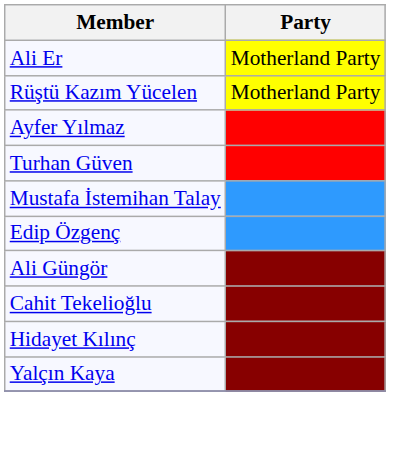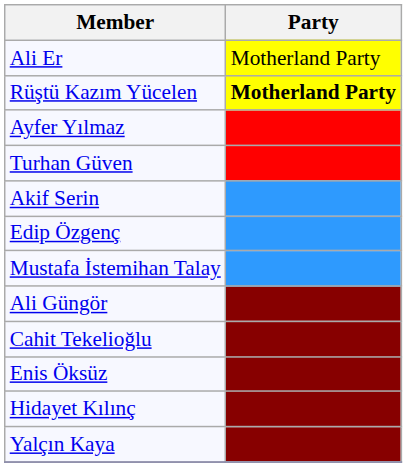Rüştü Kazım Yücelen | Party: normal -> bold
+ row: Akif Serin
rows swapped: Edip Özgenç <-> Mustafa İstemihan Talay
+ row: Enis Öksüz
